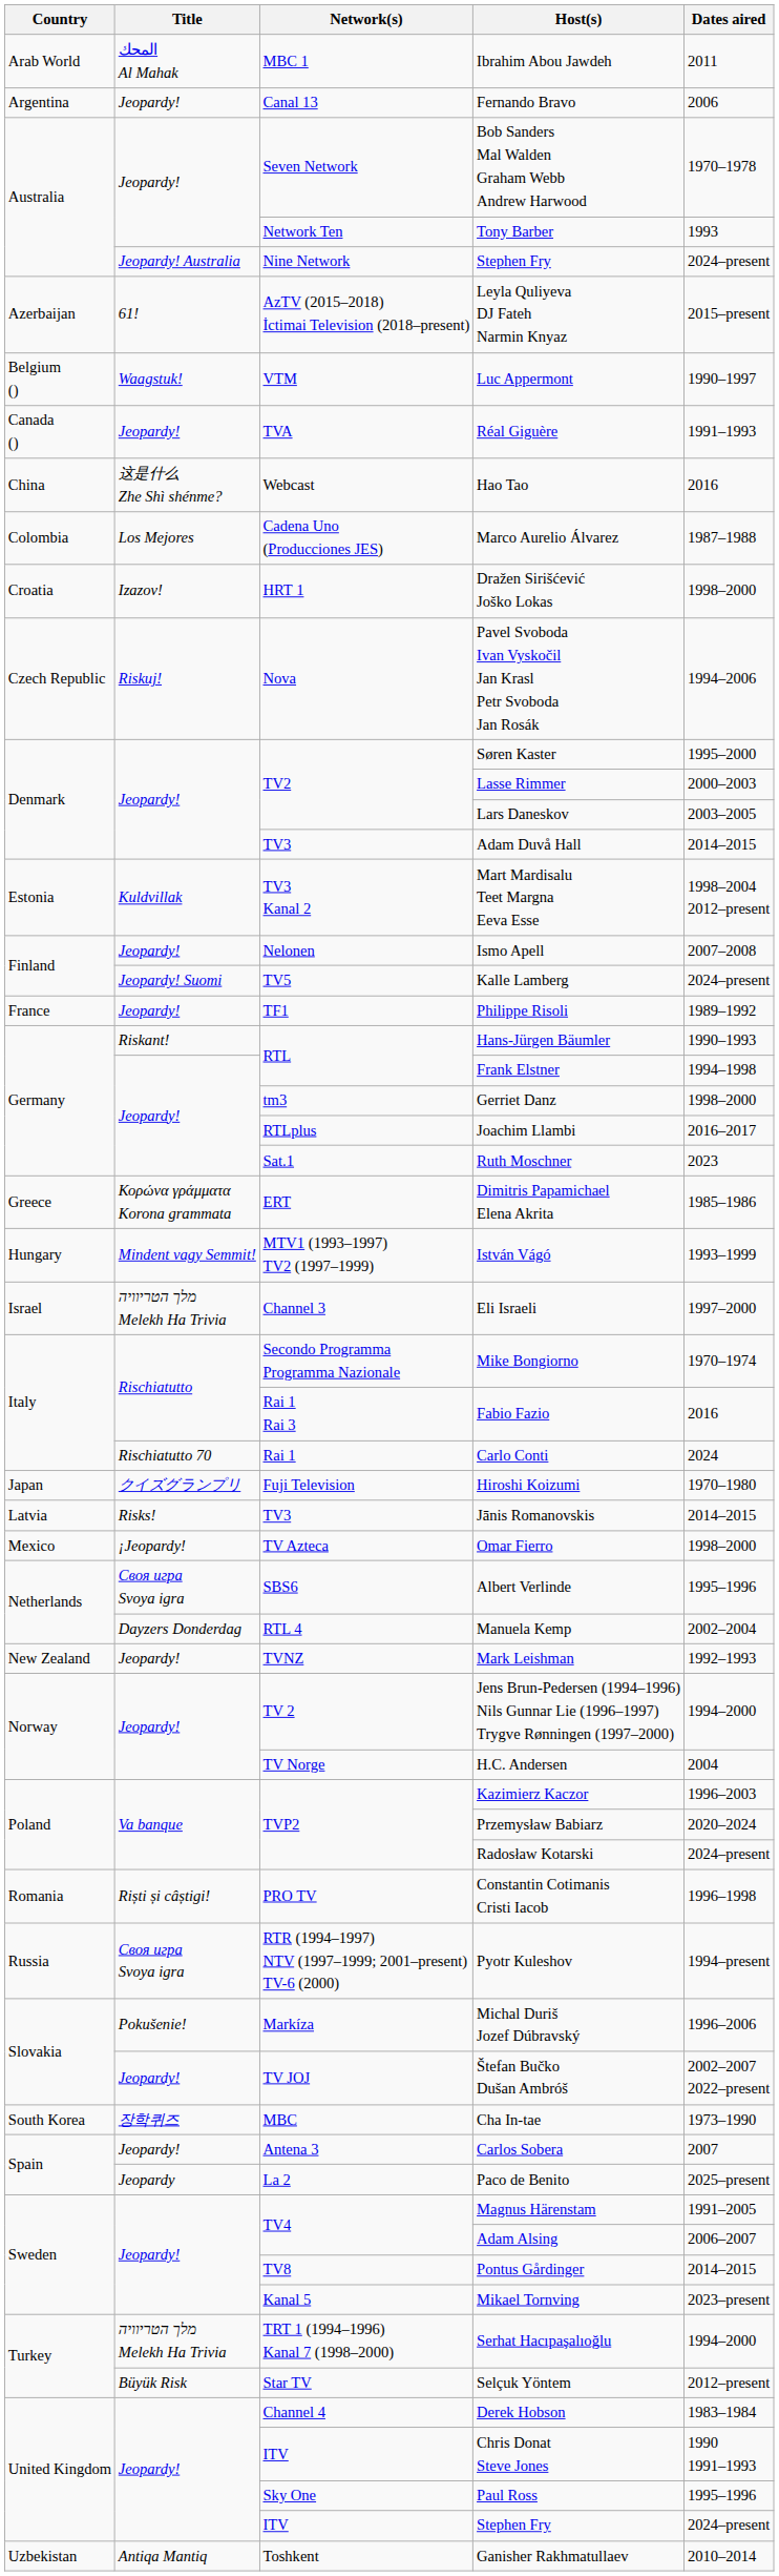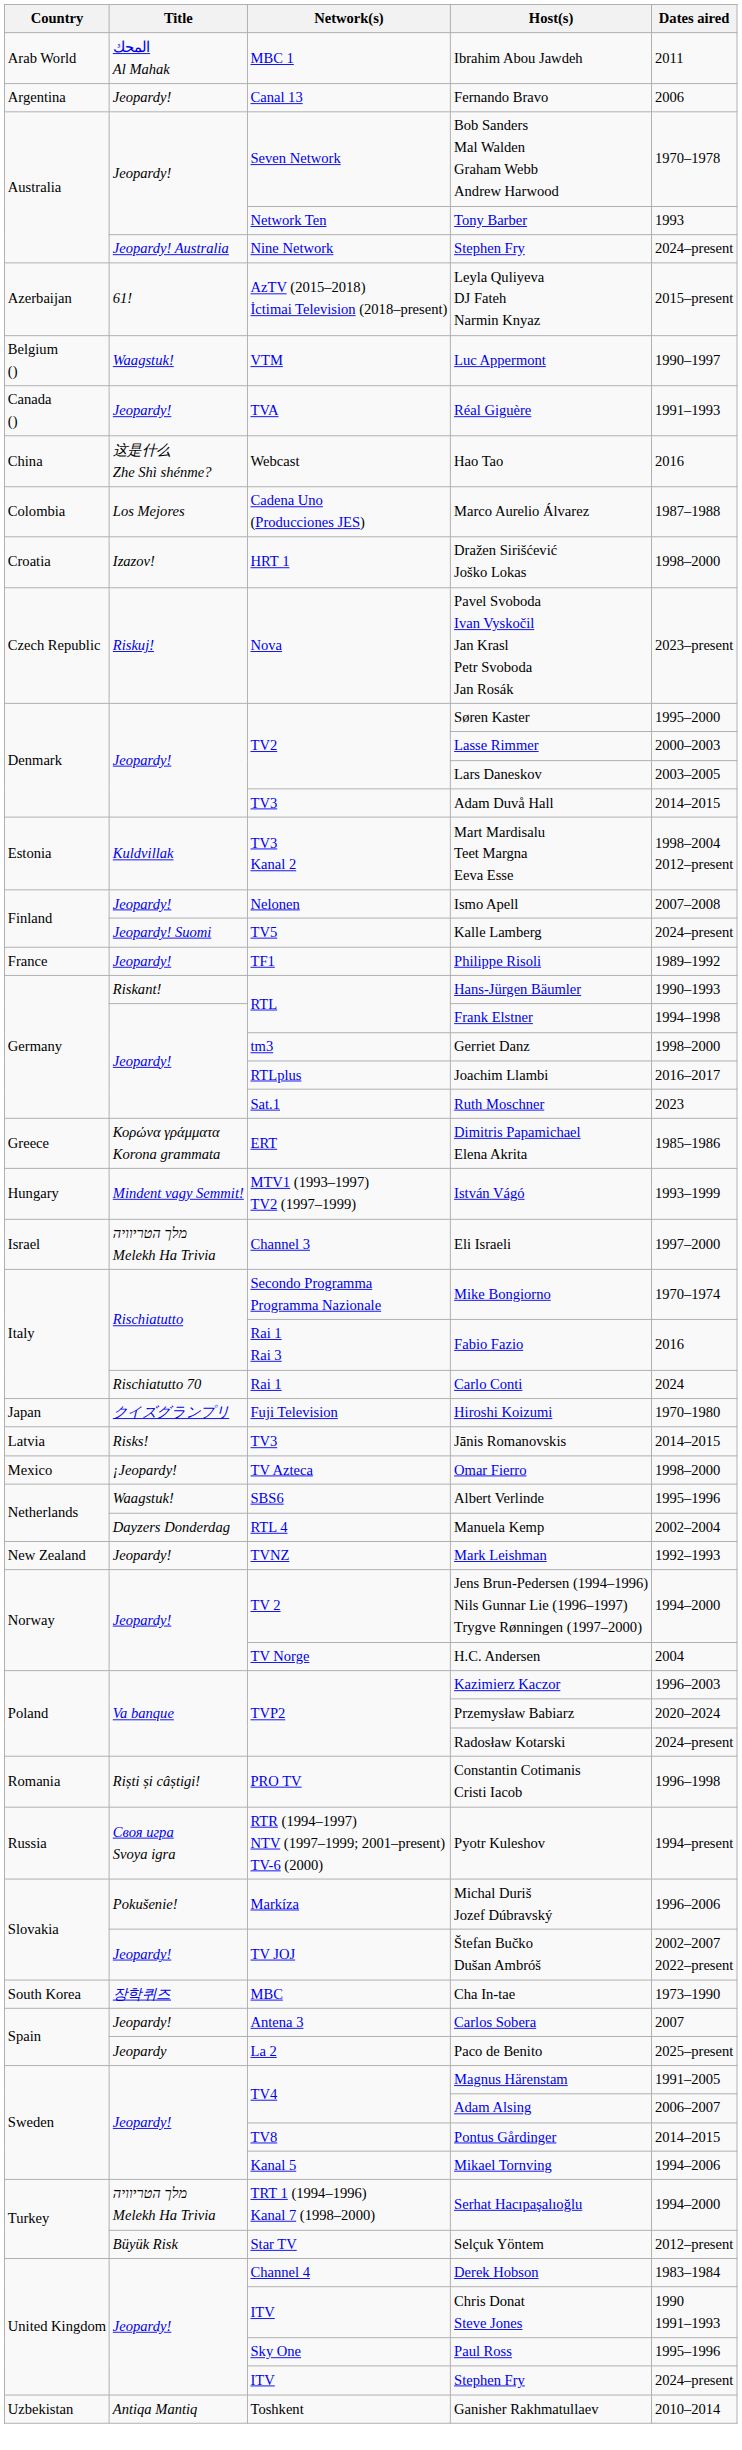Pavel Svoboda Ivan Vyskočil Jan Krasl Petr Svoboda Jan Rosák | Dates aired: 1994–2006 -> 2023–present
Albert Verlinde | Title: Своя игра Svoya igra -> Waagstuk!
Mikael Tornving | Dates aired: 2023–present -> 1994–2006
